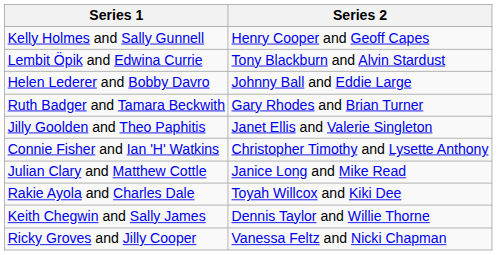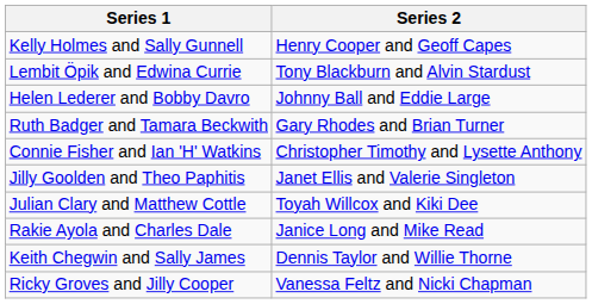rows swapped: Jilly Goolden and Theo Paphitis <-> Connie Fisher and Ian 'H' Watkins
Julian Clary and Matthew Cottle | Series 2: Janice Long and Mike Read -> Toyah Willcox and Kiki Dee
Rakie Ayola and Charles Dale | Series 2: Toyah Willcox and Kiki Dee -> Janice Long and Mike Read
